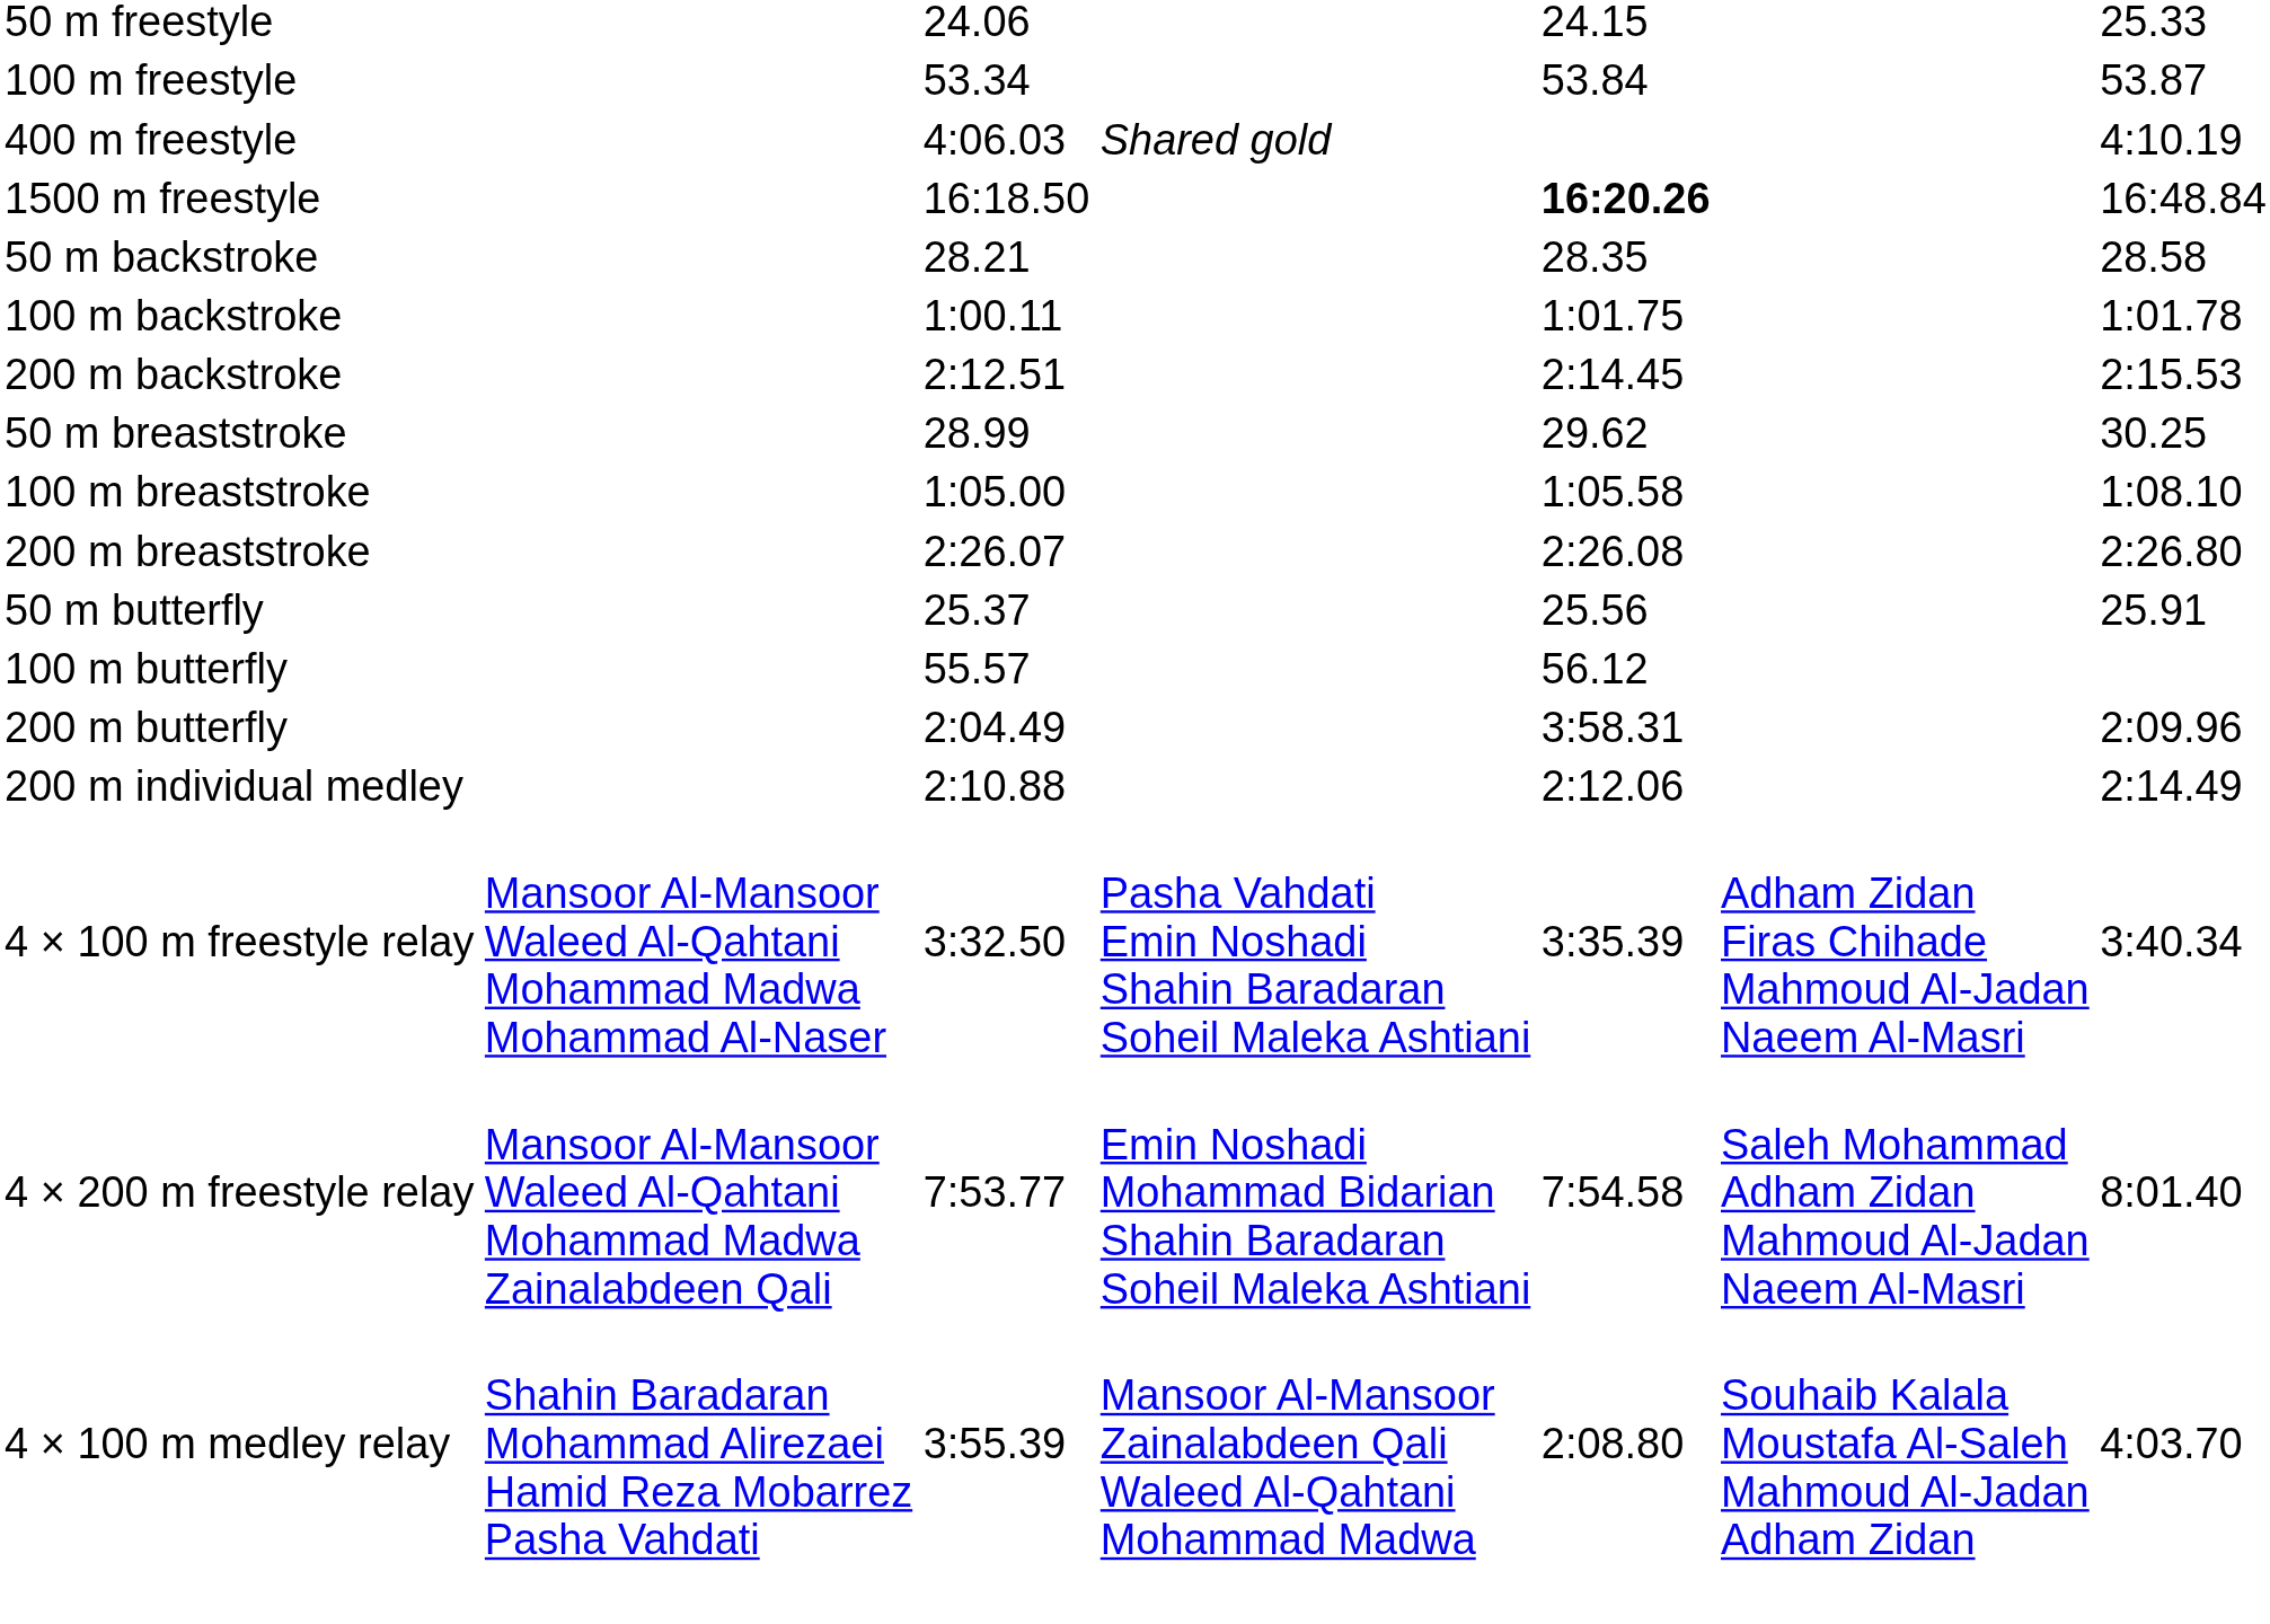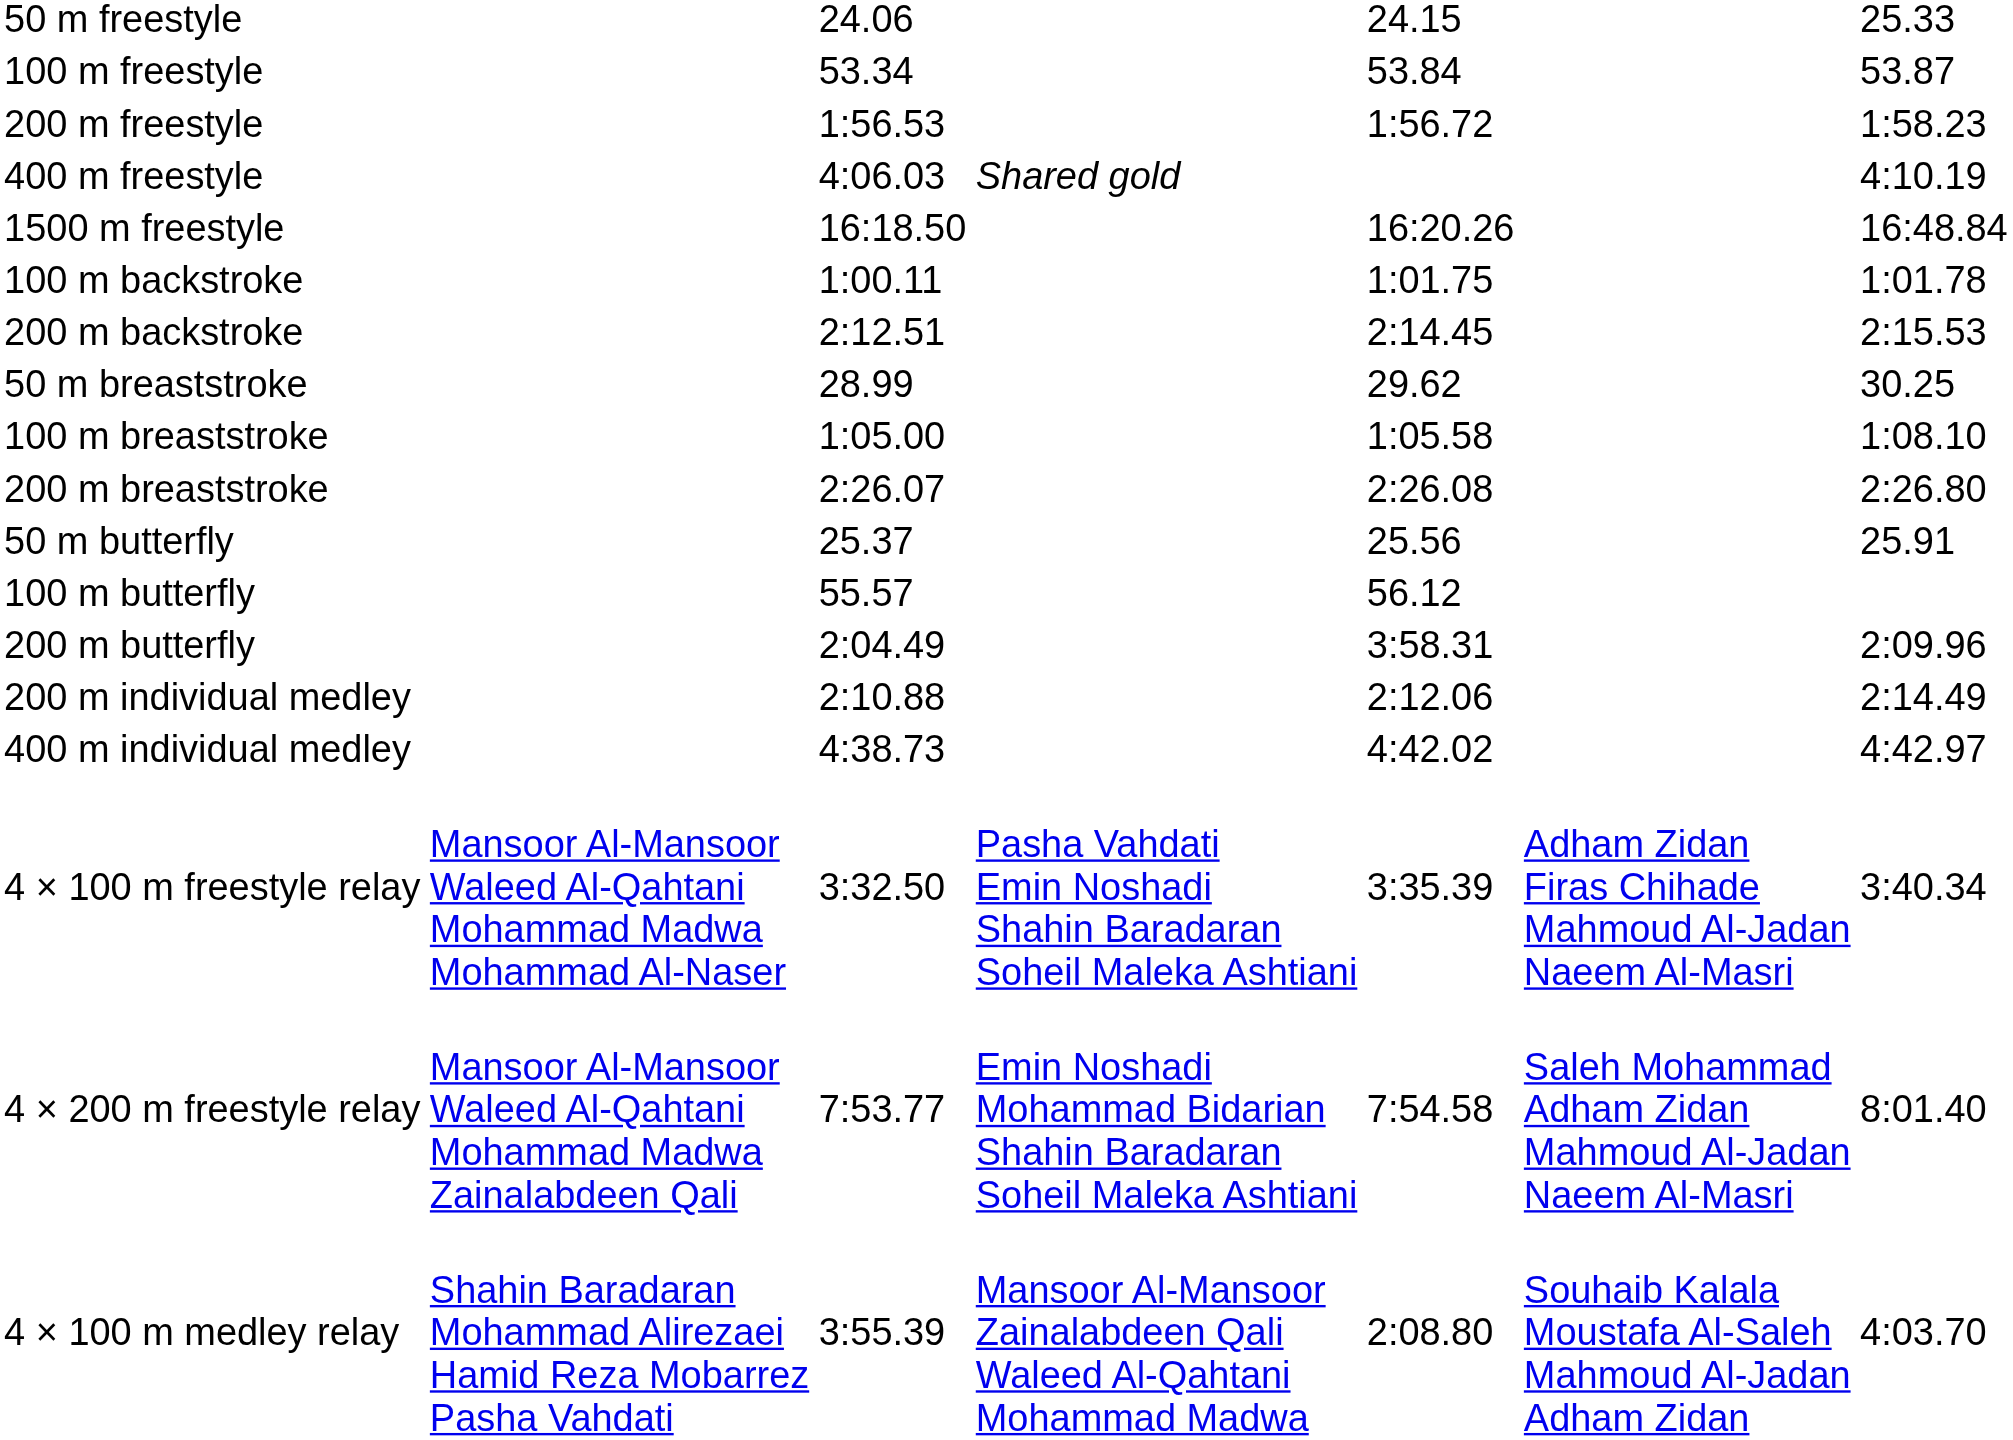+ row: 200 m freestyle | 1:56.53 | 1:56.72 | 1:58.23
1500 m freestyle | column 5: bold -> normal
- row: 50 m backstroke | 28.21 | 28.35 | 28.58
+ row: 400 m individual medley | 4:38.73 | 4:42.02 | 4:42.97
